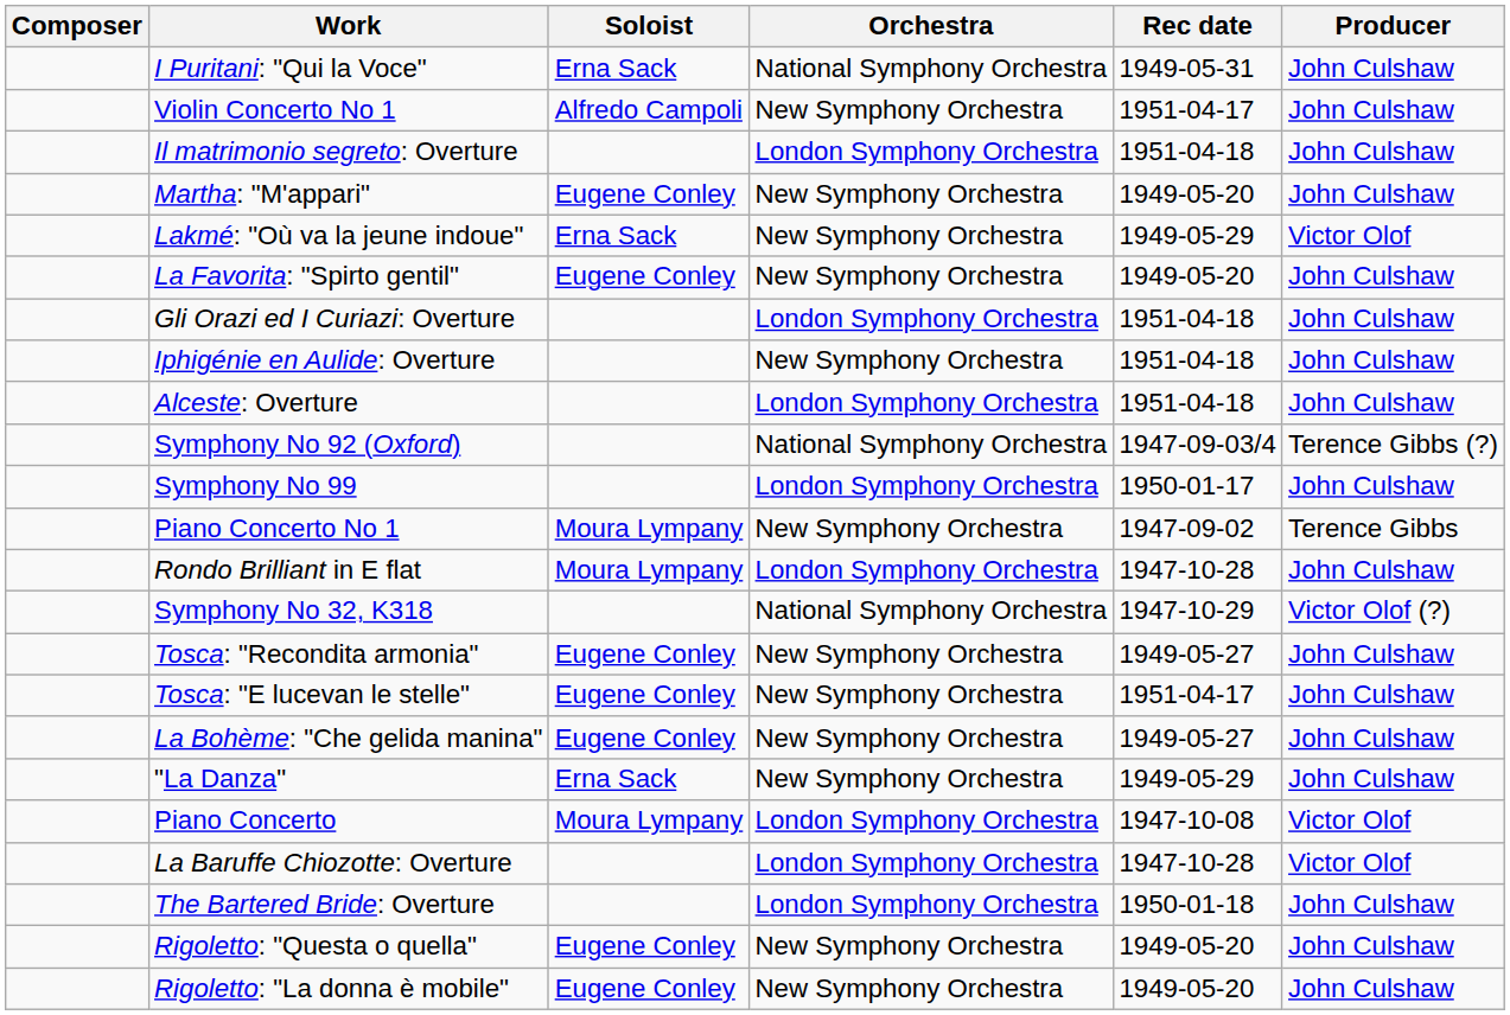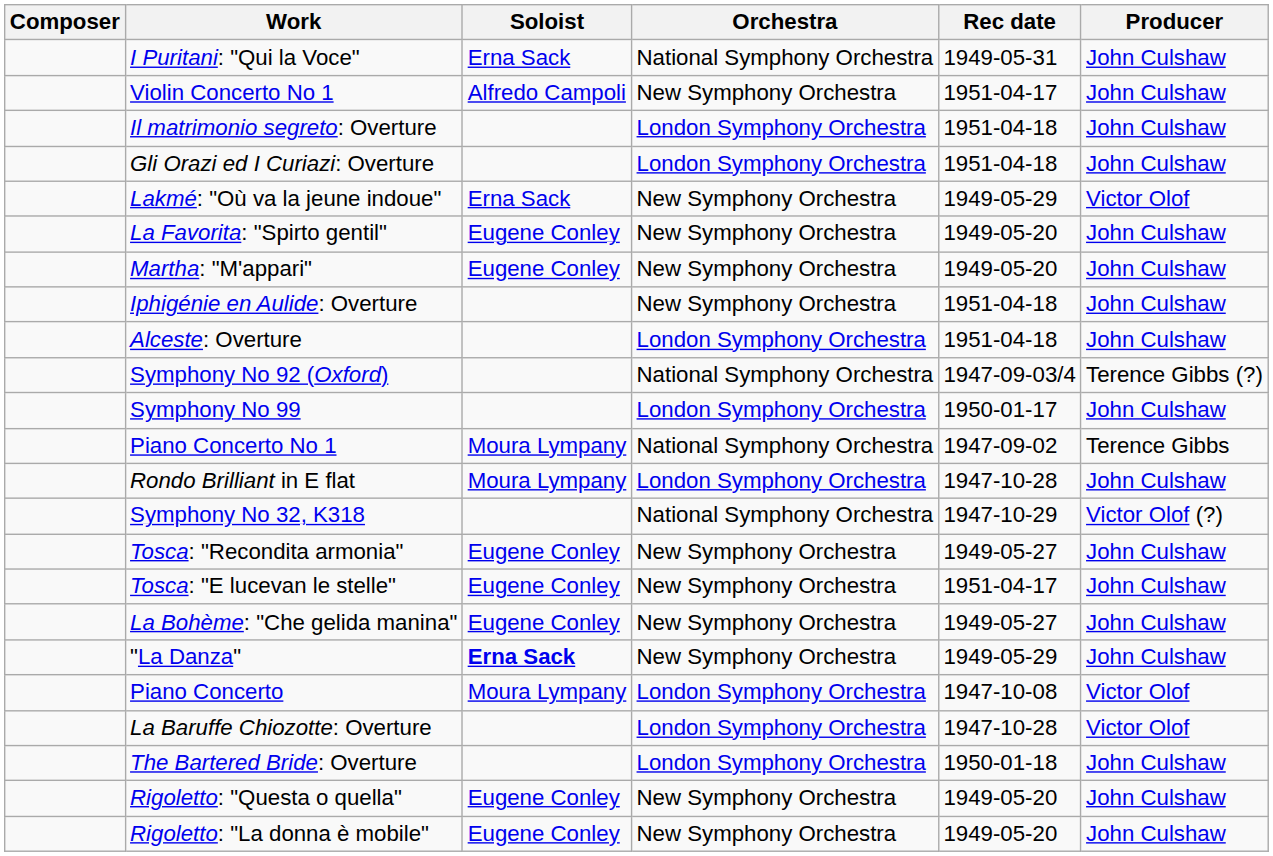rows swapped: Gli Orazi ed I Curiazi: Overture <-> Martha: "M'appari"
Piano Concerto No 1 | Orchestra: New Symphony Orchestra -> National Symphony Orchestra
"La Danza" | Soloist: normal -> bold
